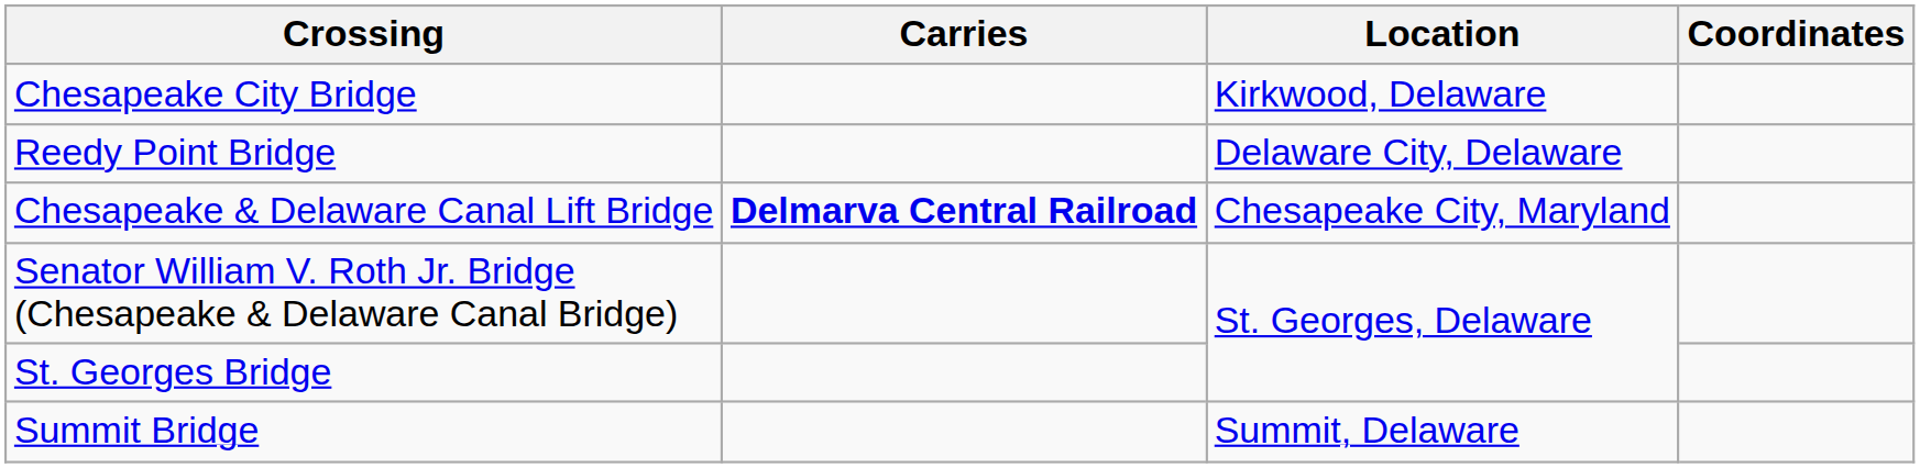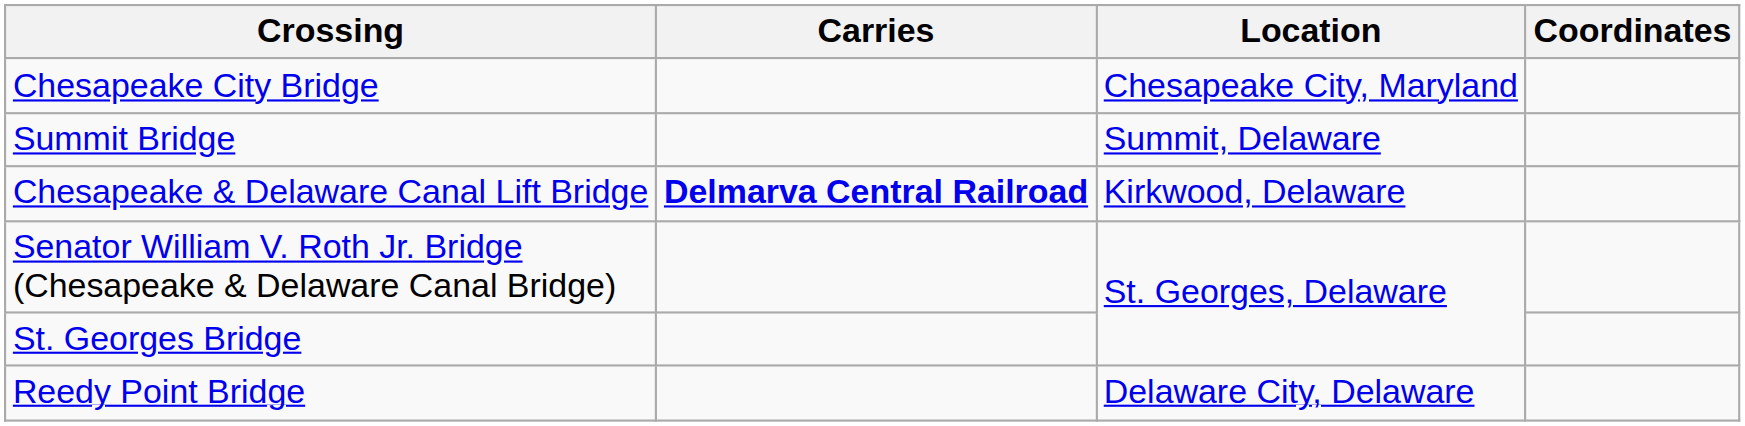Chesapeake City Bridge | Location: Kirkwood, Delaware -> Chesapeake City, Maryland
rows swapped: Summit Bridge <-> Reedy Point Bridge
Chesapeake & Delaware Canal Lift Bridge | Location: Chesapeake City, Maryland -> Kirkwood, Delaware
